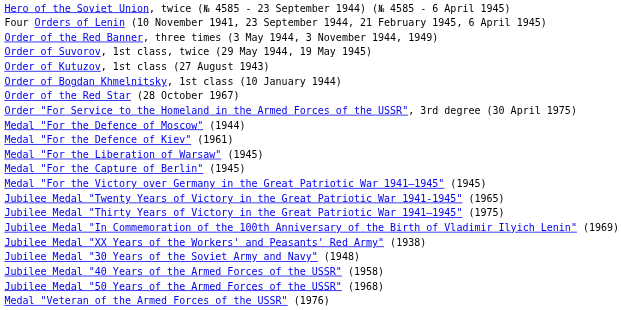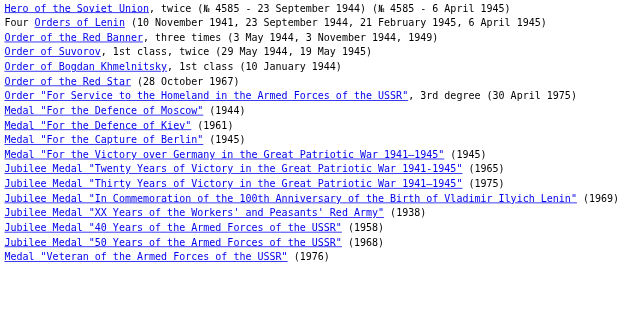- row: Order of Kutuzov, 1st class (27 August 1943)
- row: Medal "For the Liberation of Warsaw" (1945)
- row: Jubilee Medal "30 Years of the Soviet Army and Navy" (1948)
